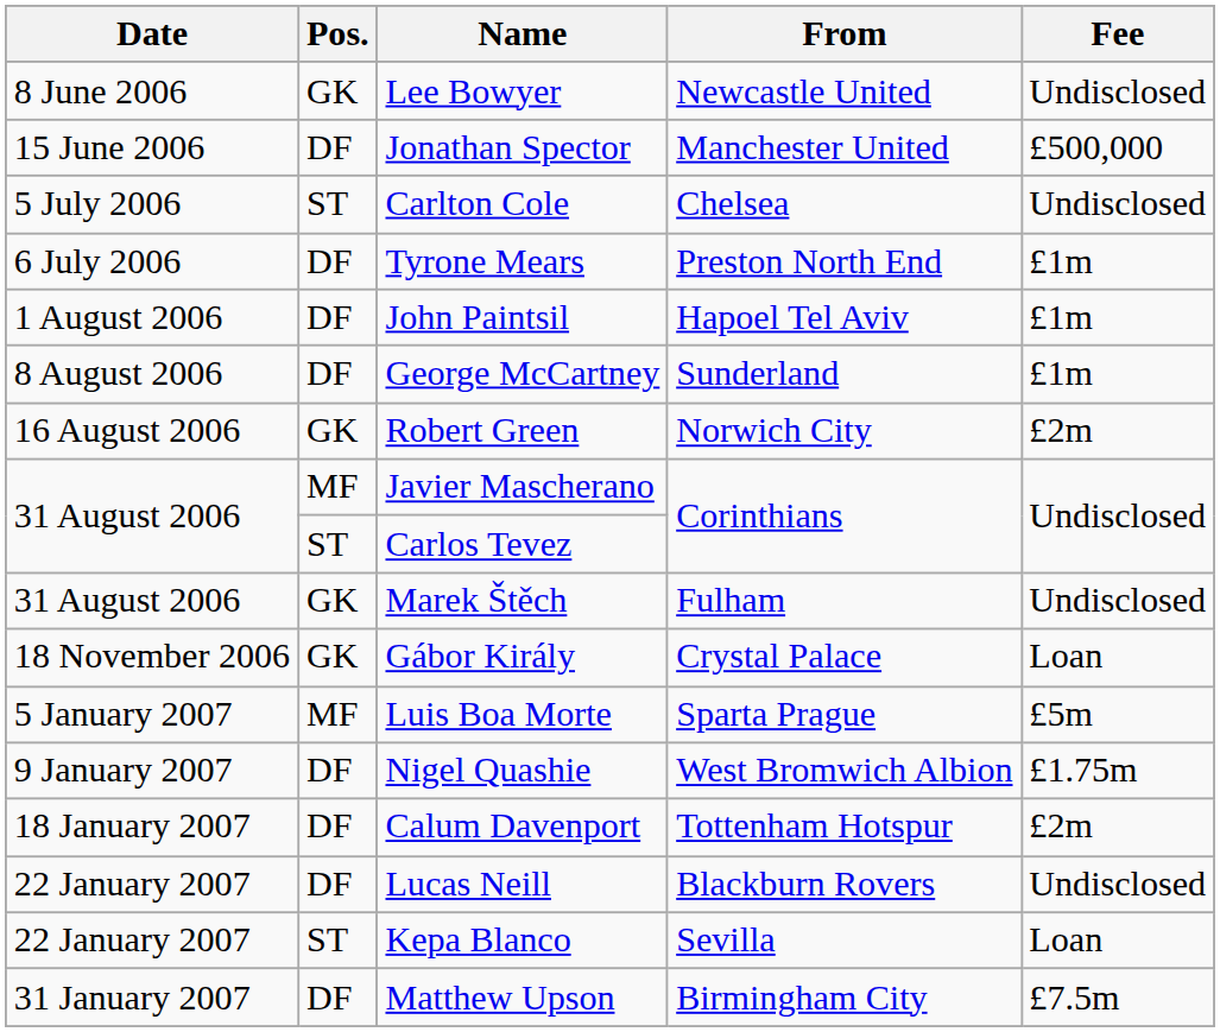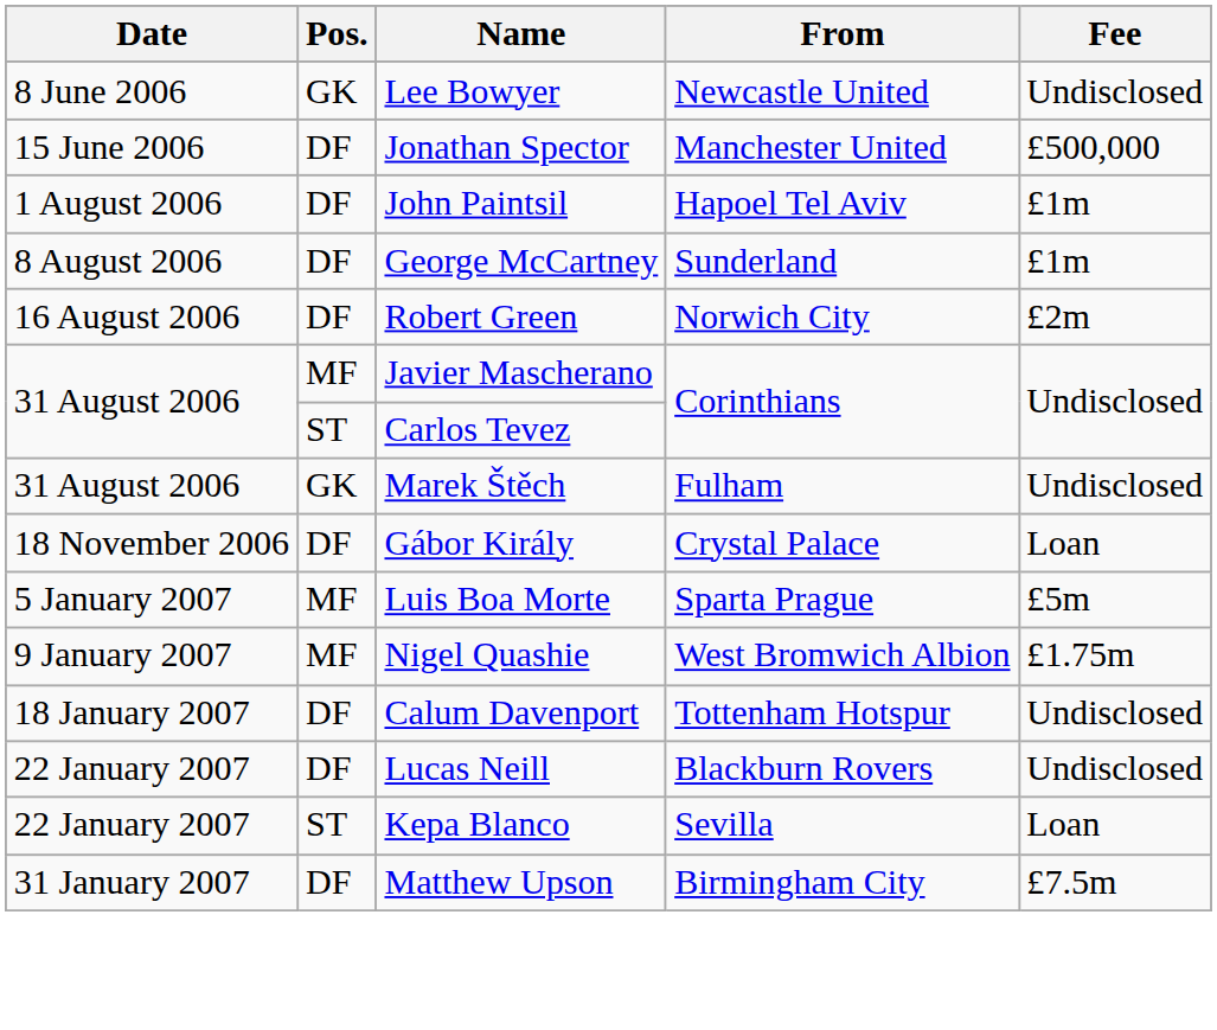- row: 5 July 2006 | ST | Carlton Cole | Chelsea | Undisclosed
- row: 6 July 2006 | DF | Tyrone Mears | Preston North End | £1m
Robert Green | Pos.: GK -> DF
Gábor Király | Pos.: GK -> DF
Nigel Quashie | Pos.: DF -> MF
Calum Davenport | Fee: £2m -> Undisclosed
